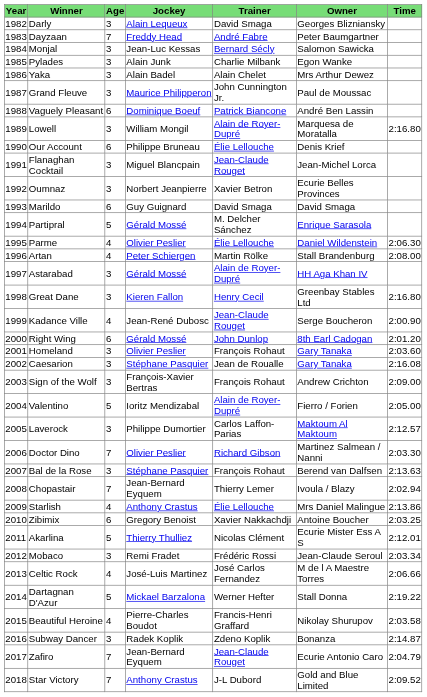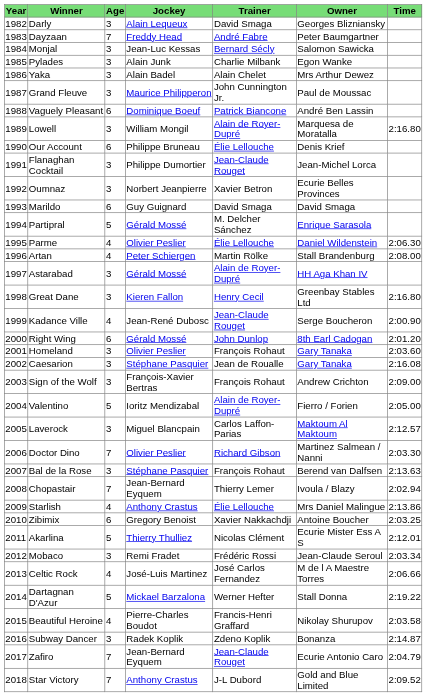Flanaghan Cocktail | Jockey: Miguel Blancpain -> Philippe Dumortier
Laverock | Jockey: Philippe Dumortier -> Miguel Blancpain
